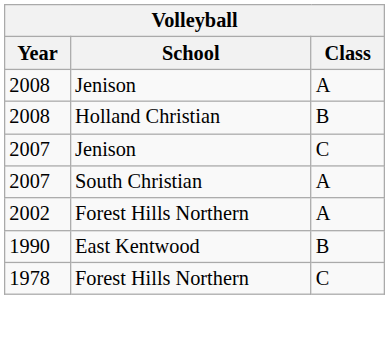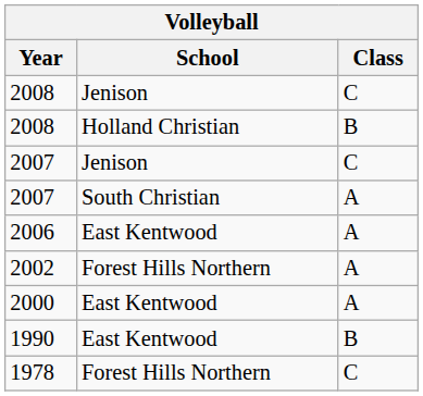2008 / Jenison | Class: A -> C
+ row: 2006 | East Kentwood | A
+ row: 2000 | East Kentwood | A
